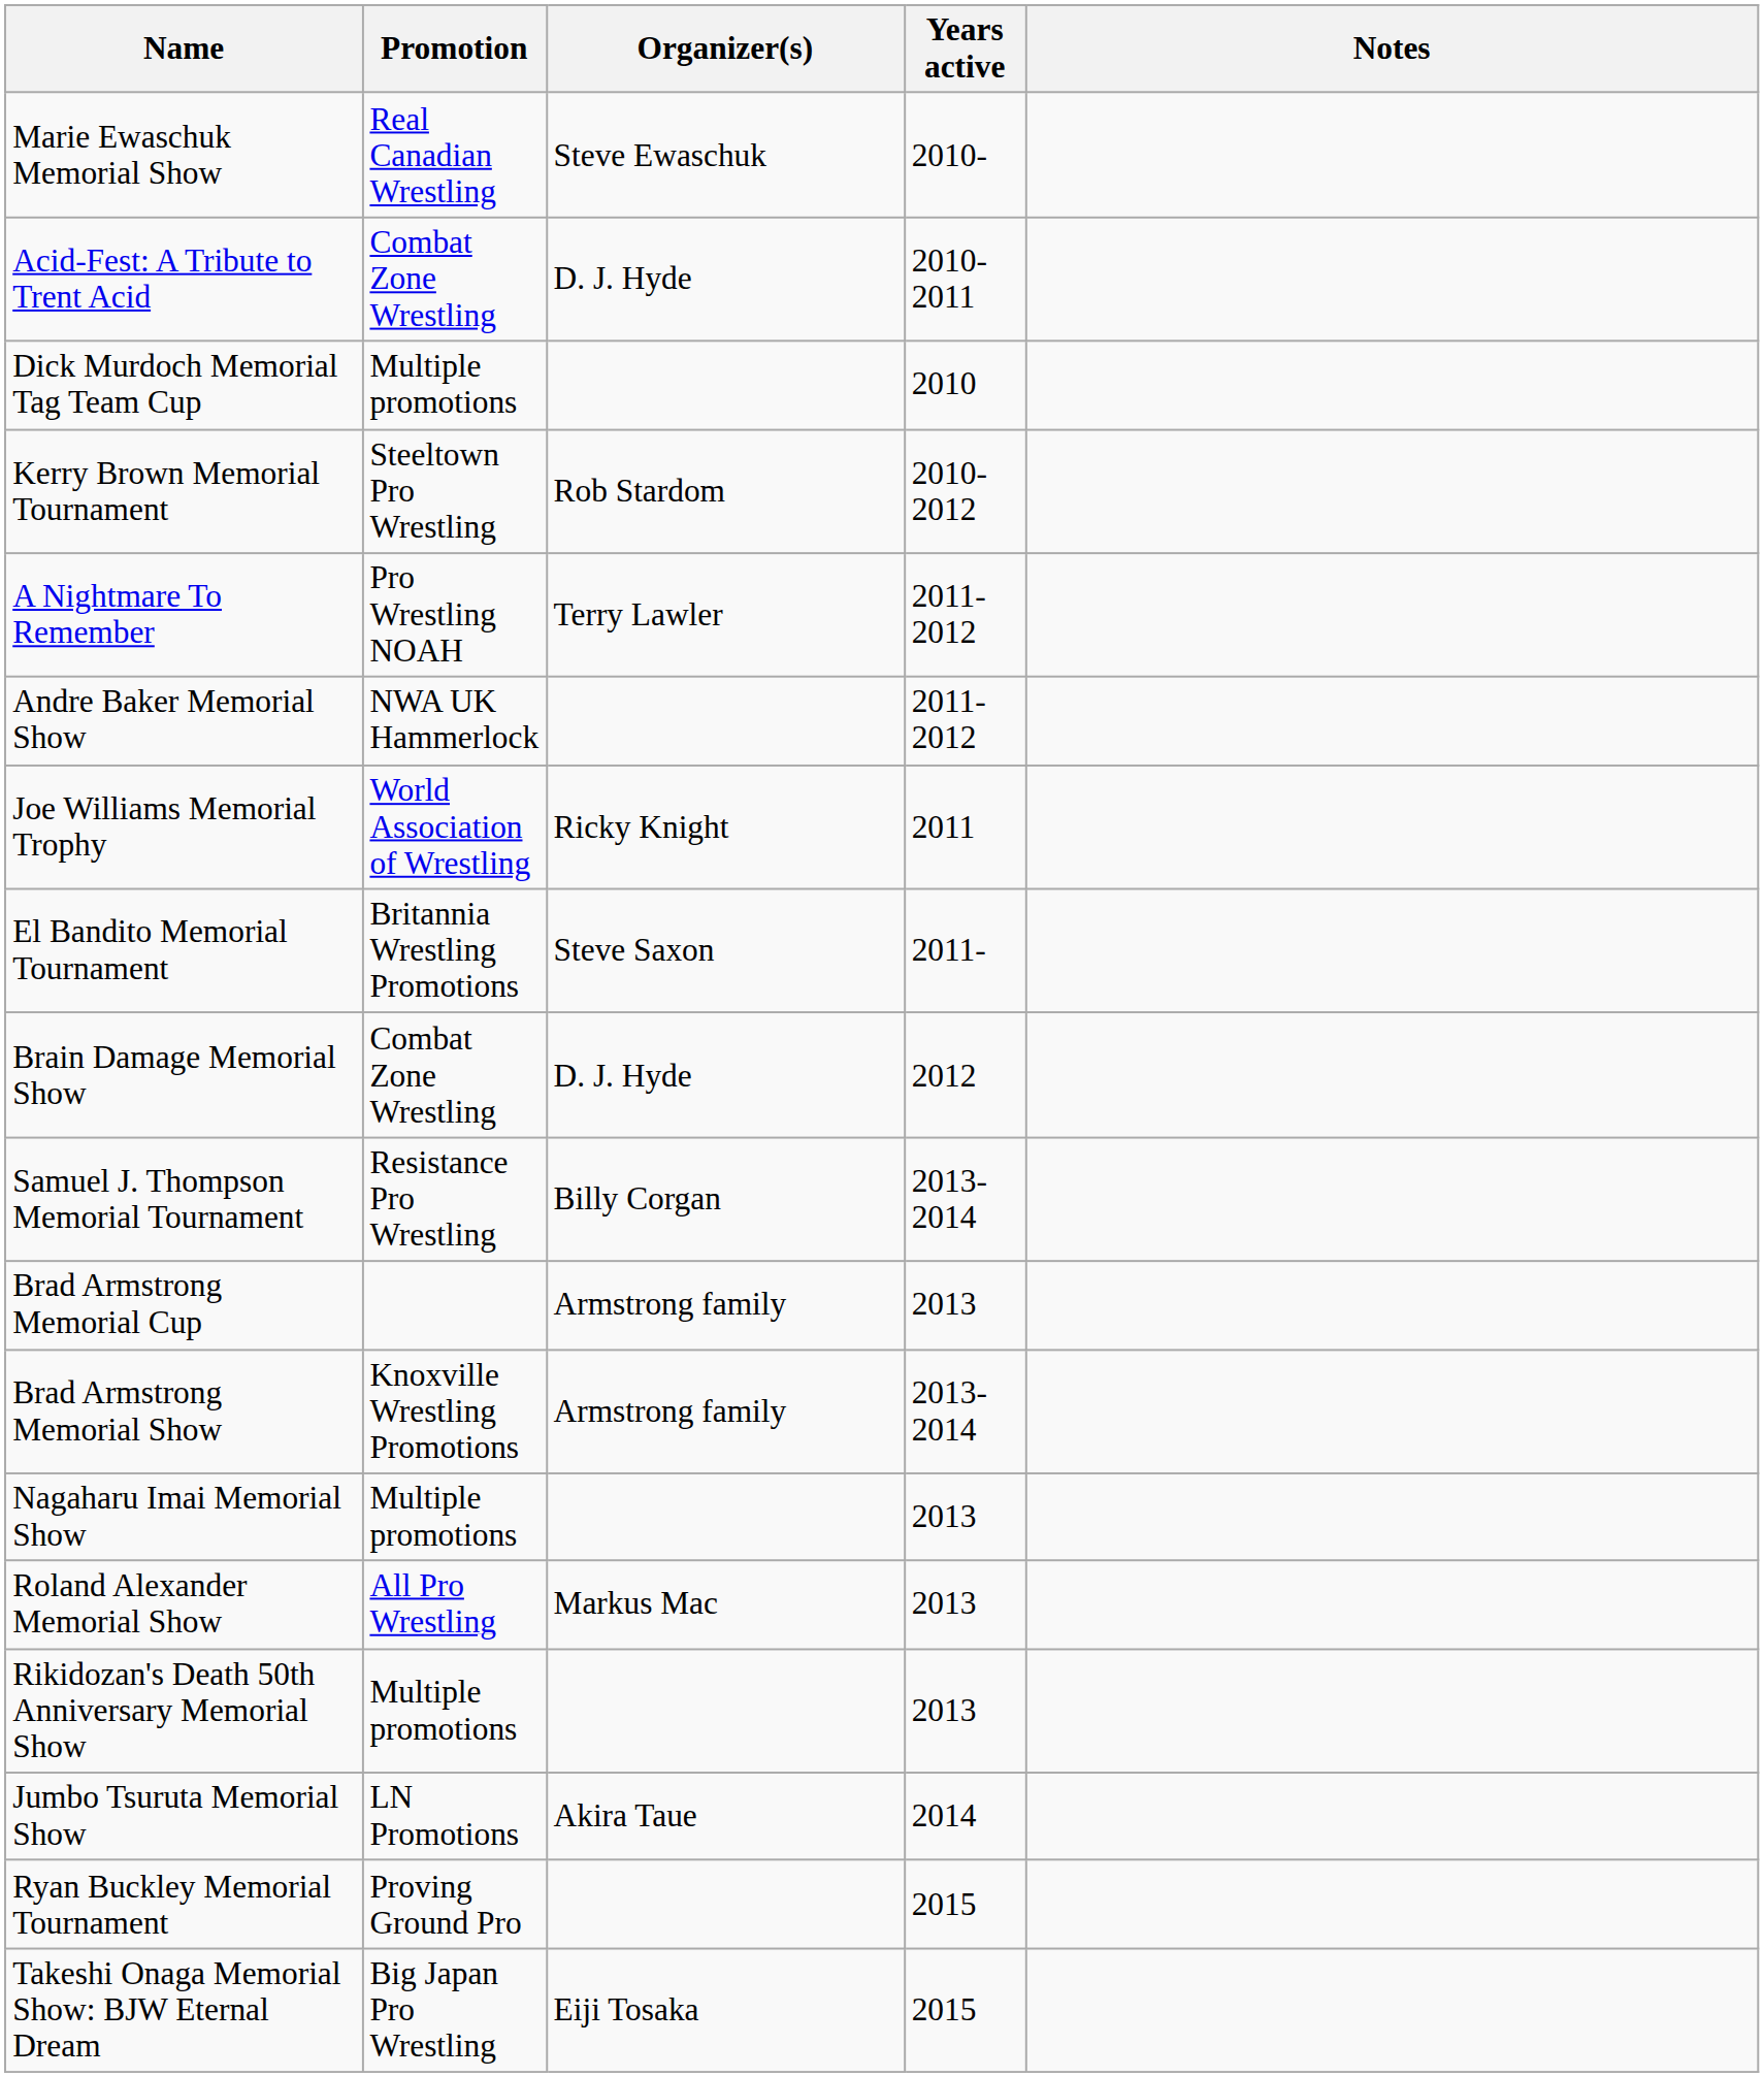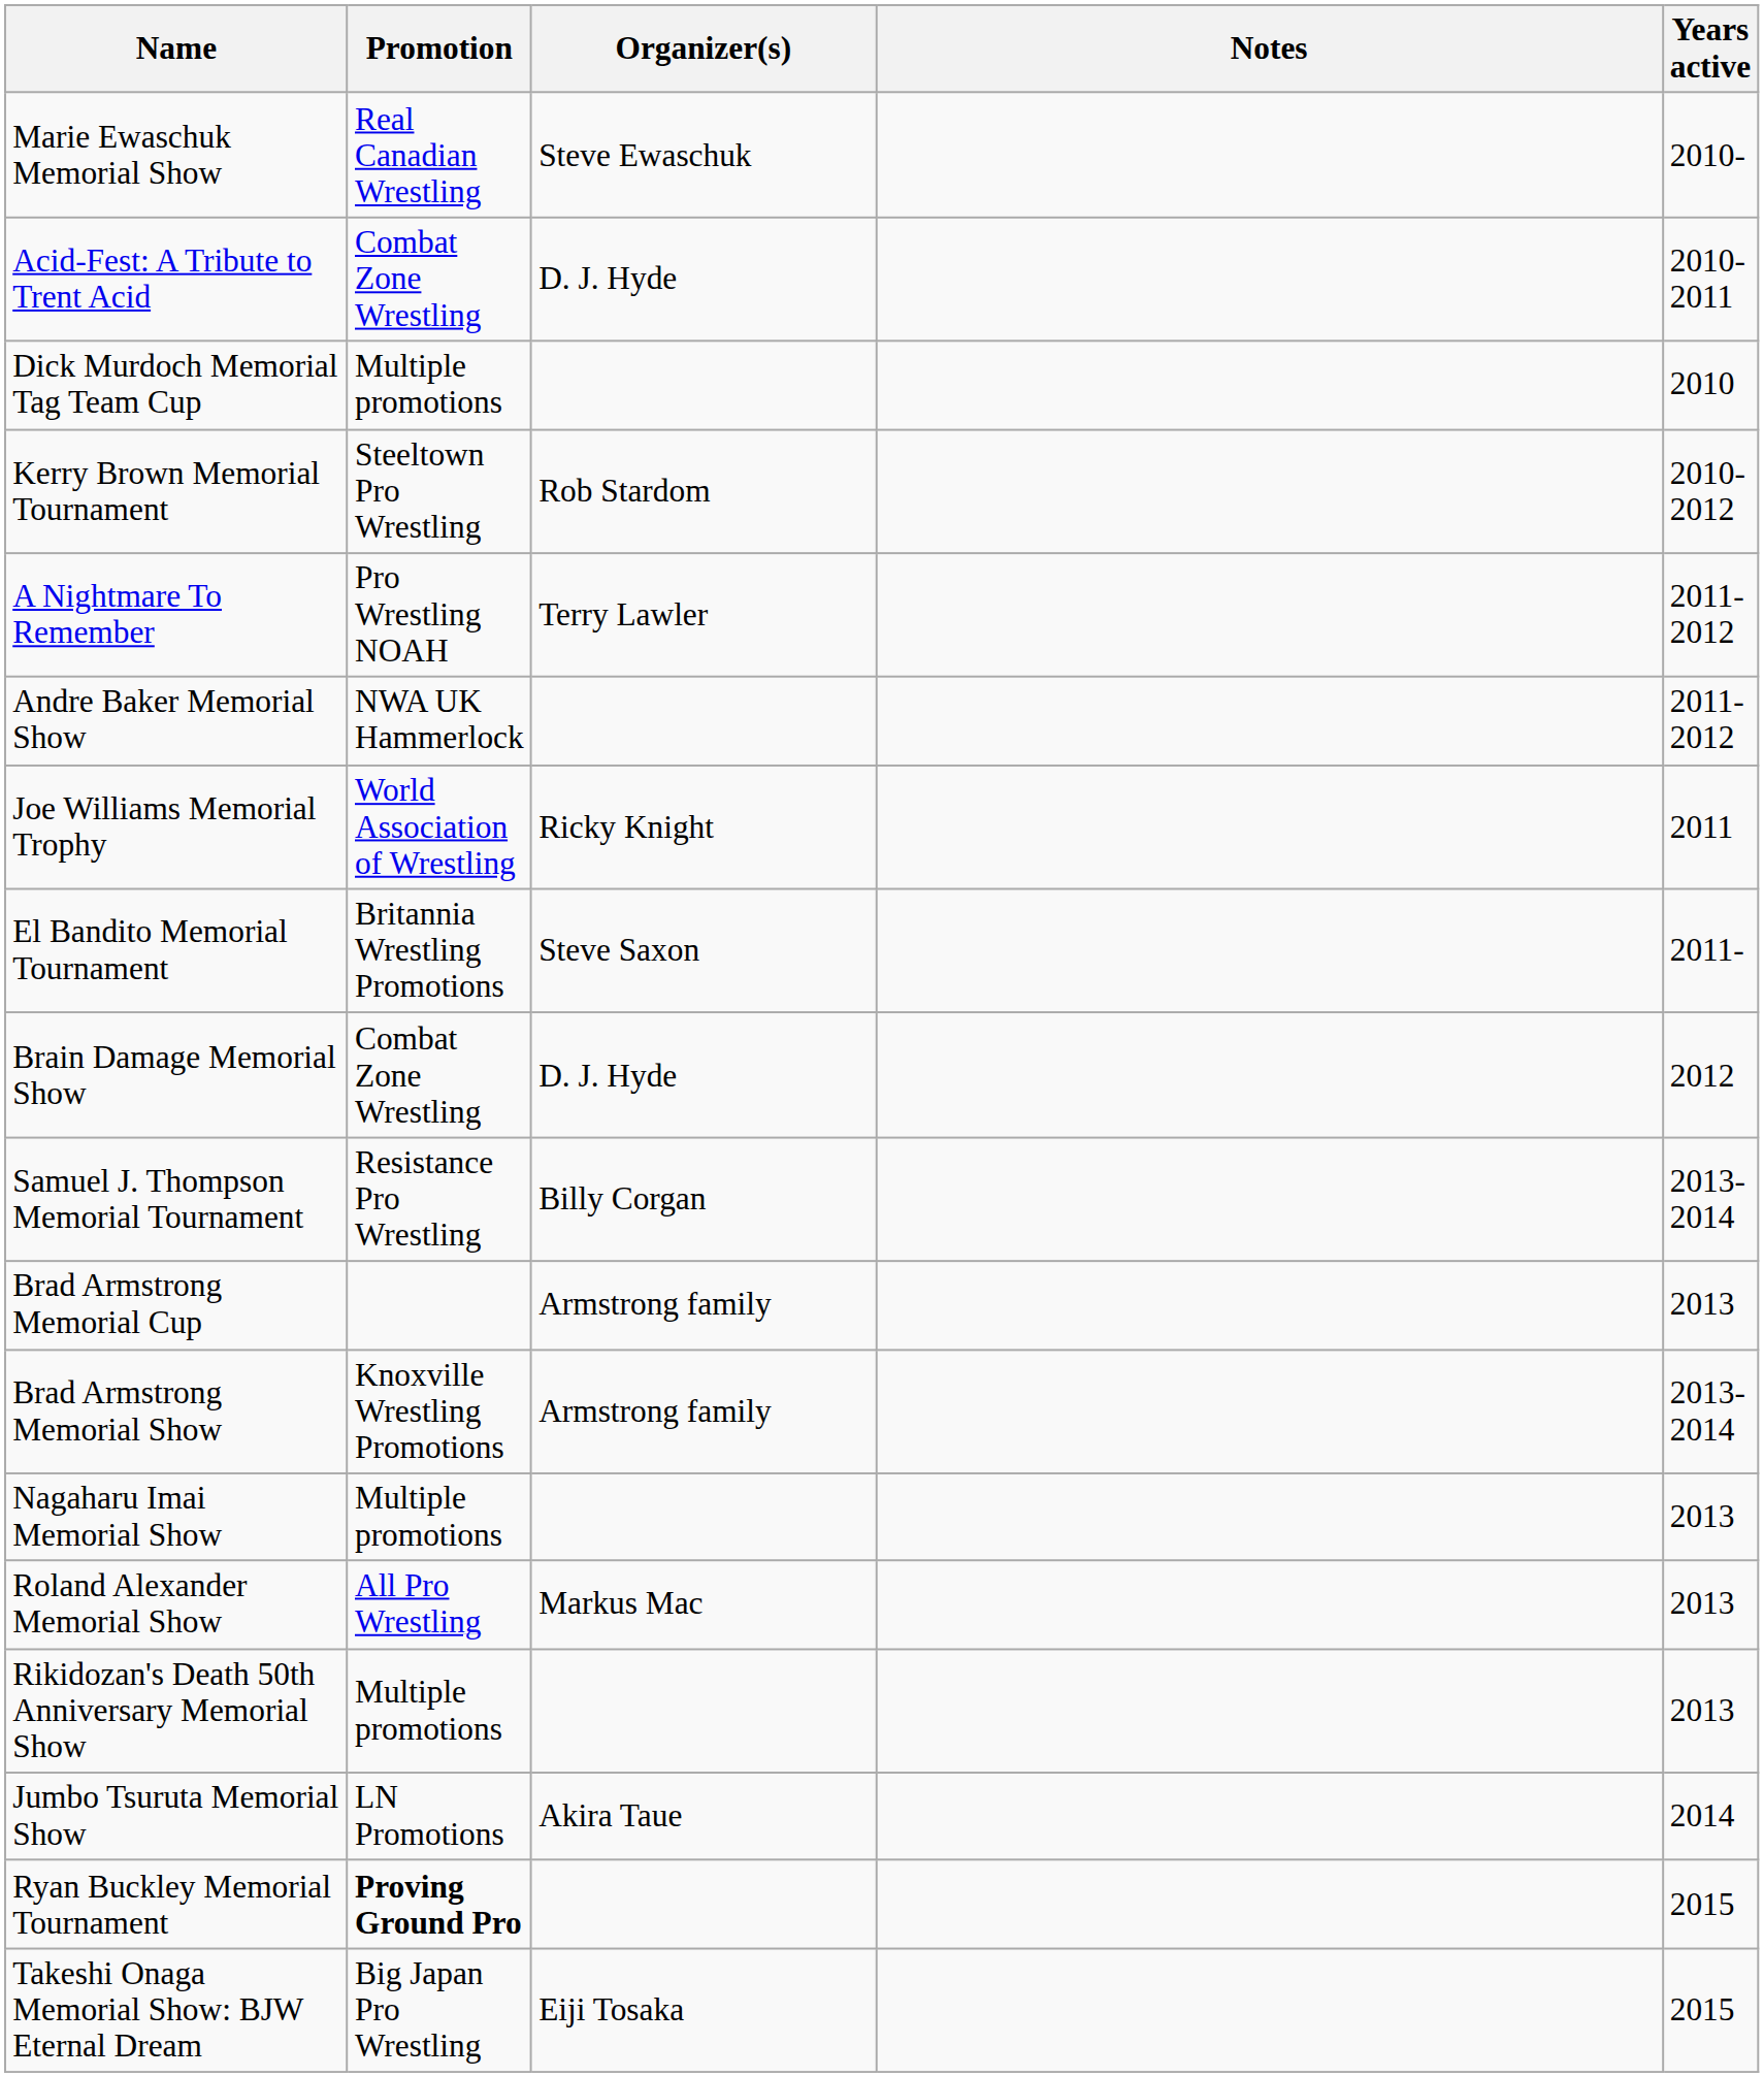columns swapped: Years active <-> Notes
Ryan Buckley Memorial Tournament | Promotion: normal -> bold
